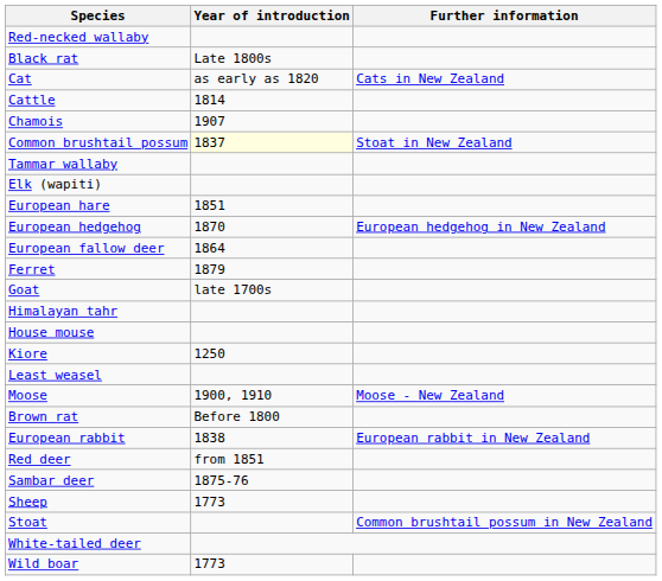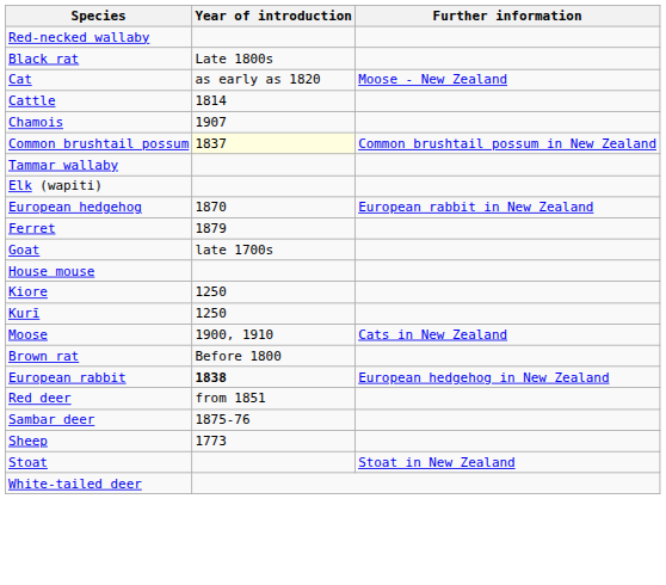Cat | Further information: Cats in New Zealand -> Moose - New Zealand
Common brushtail possum | Further information: Stoat in New Zealand -> Common brushtail possum in New Zealand
- row: European hare | 1851
European hedgehog | Further information: European hedgehog in New Zealand -> European rabbit in New Zealand
- row: European fallow deer | 1864
- row: Himalayan tahr
+ row: Kurī | 1250
- row: Least weasel
Moose | Further information: Moose - New Zealand -> Cats in New Zealand
European rabbit | Year of introduction: normal -> bold
European rabbit | Further information: European rabbit in New Zealand -> European hedgehog in New Zealand
Stoat | Further information: Common brushtail possum in New Zealand -> Stoat in New Zealand
- row: Wild boar | 1773
